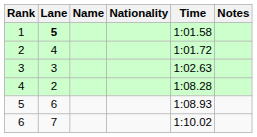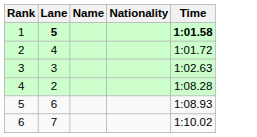- column: Notes
1 | Time: normal -> bold
